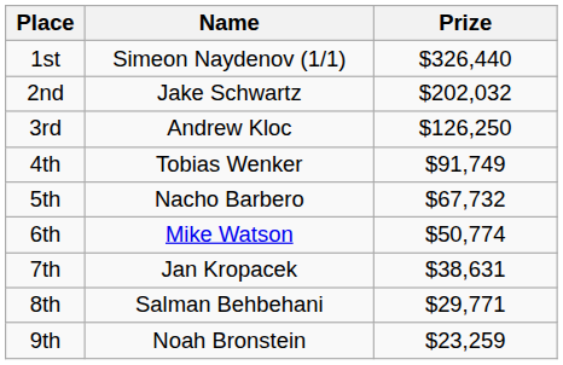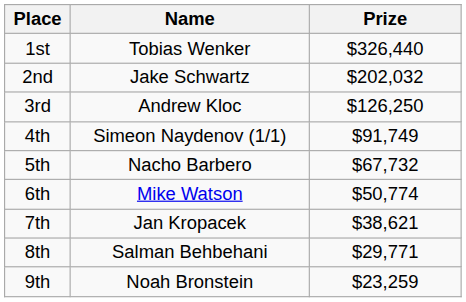1st | Name: Simeon Naydenov (1/1) -> Tobias Wenker
4th | Name: Tobias Wenker -> Simeon Naydenov (1/1)
7th | Prize: $38,631 -> $38,621
